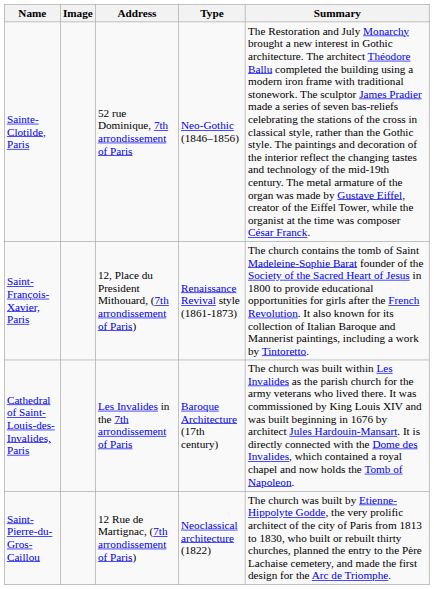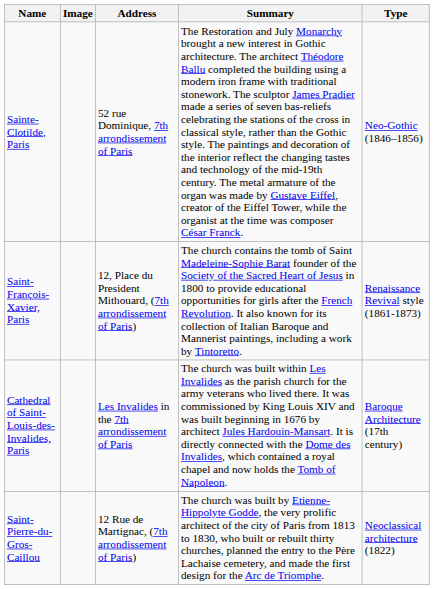columns swapped: Type <-> Summary
